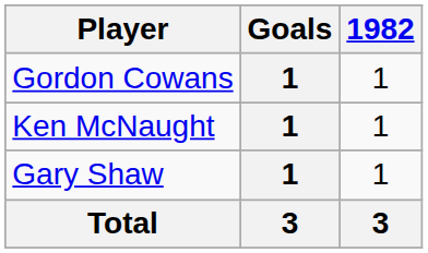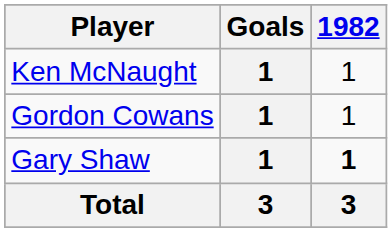rows swapped: Gordon Cowans <-> Ken McNaught
Gary Shaw | 1982: normal -> bold
